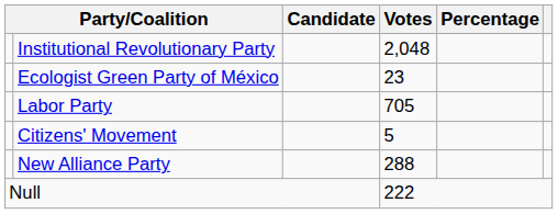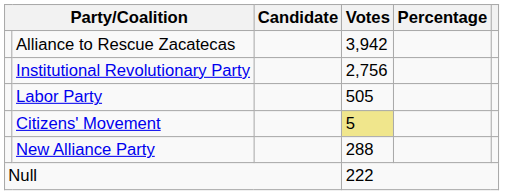+ row: Alliance to Rescue Zacatecas | 3,942
Institutional Revolutionary Party | Votes: 2,048 -> 2,756
- row: Ecologist Green Party of México | 23
Labor Party | Votes: 705 -> 505
Citizens' Movement | Votes: no background -> khaki background
